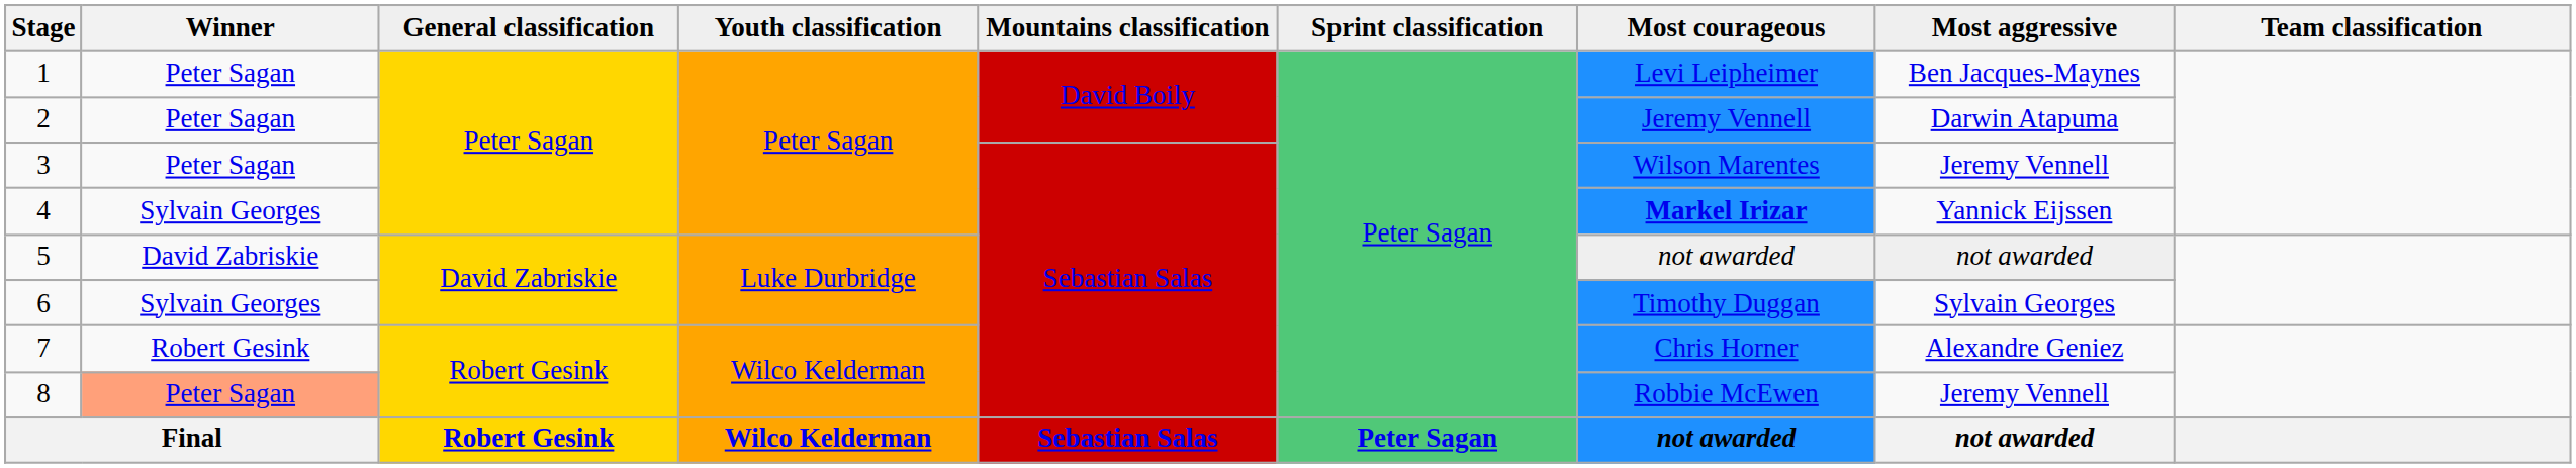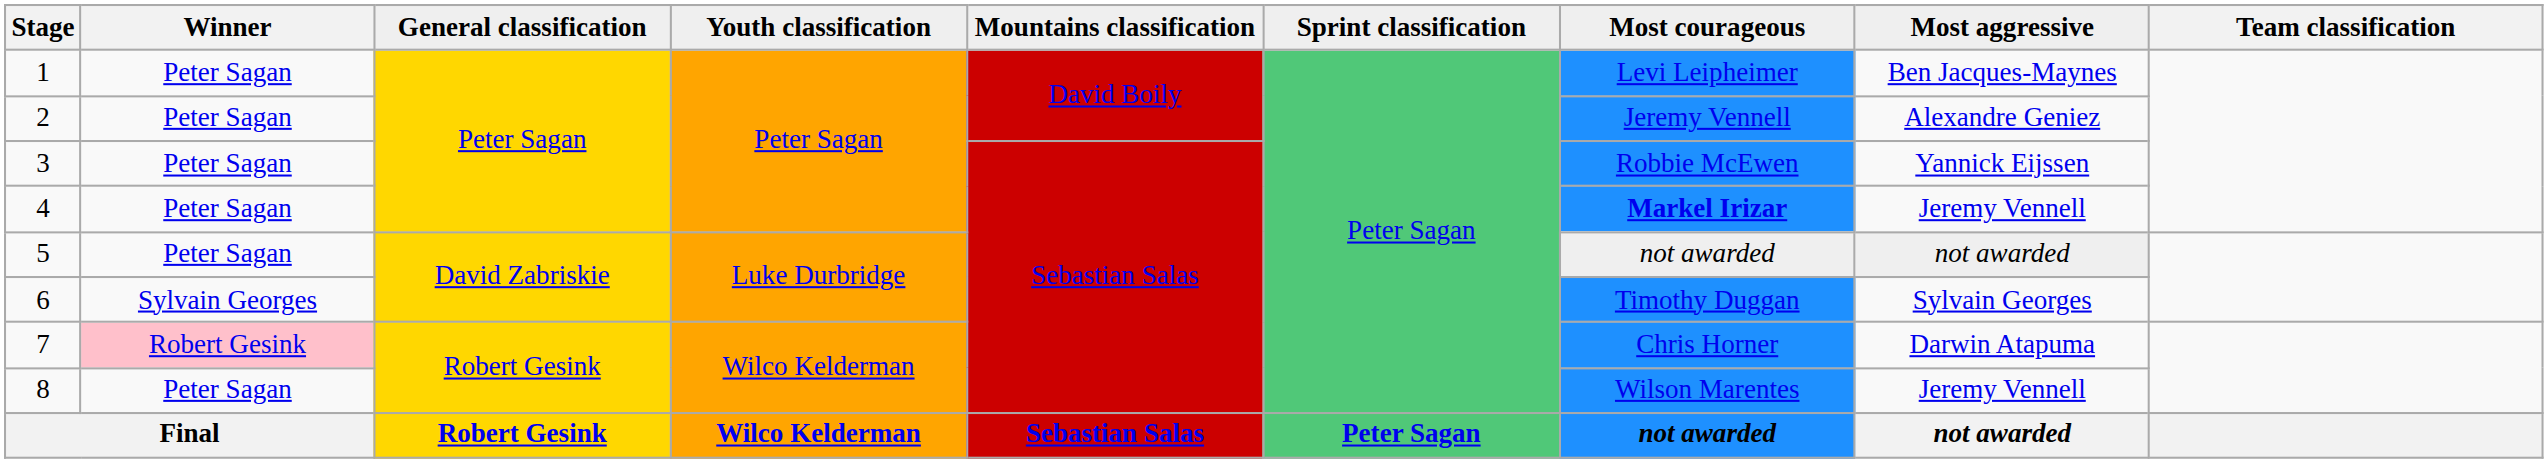2 | Most aggressive: Darwin Atapuma -> Alexandre Geniez
3 | Most courageous: Wilson Marentes -> Robbie McEwen
3 | Most aggressive: Jeremy Vennell -> Yannick Eijssen
4 | Winner: Sylvain Georges -> Peter Sagan
4 | Most aggressive: Yannick Eijssen -> Jeremy Vennell
5 | Winner: David Zabriskie -> Peter Sagan
7 | Winner: no background -> pink background
7 | Most aggressive: Alexandre Geniez -> Darwin Atapuma
8 | Winner: lightsalmon background -> no background
8 | Most courageous: Robbie McEwen -> Wilson Marentes
